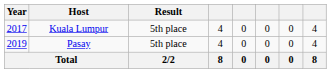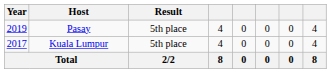rows swapped: Kuala Lumpur <-> Pasay
